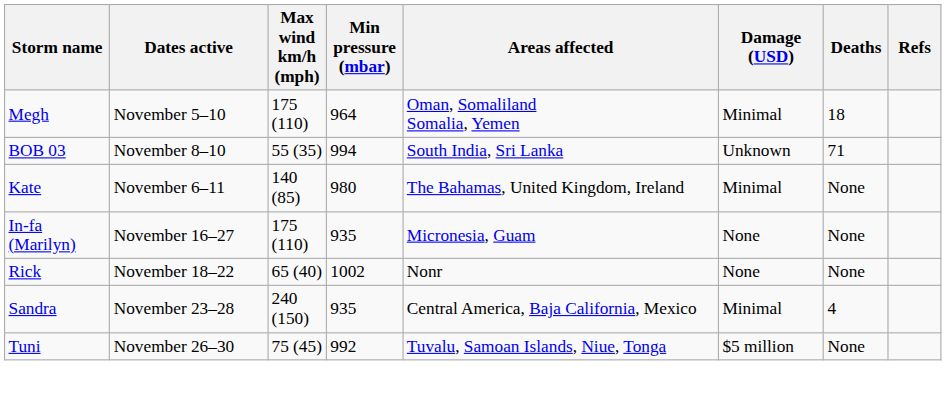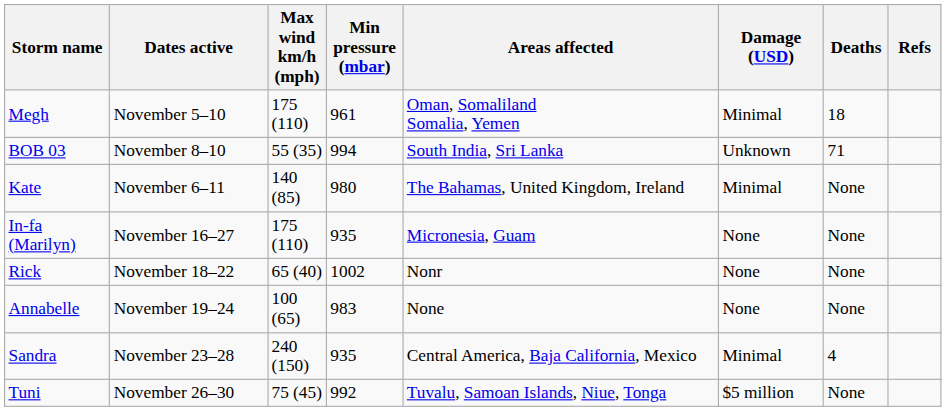Megh | Min pressure (mbar): 964 -> 961
+ row: Annabelle | November 19–24 | 100 (65) | 983 | None | None | None
